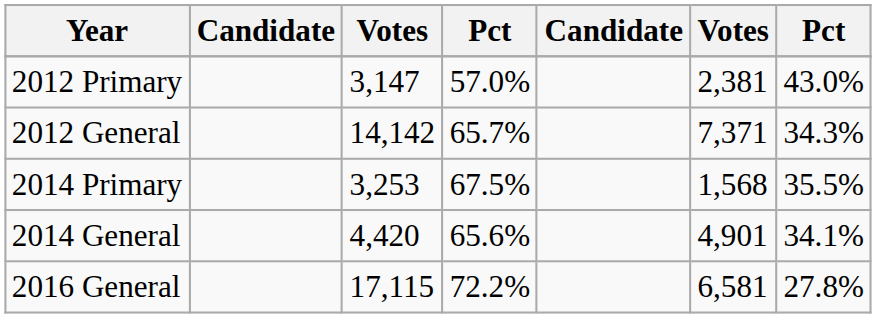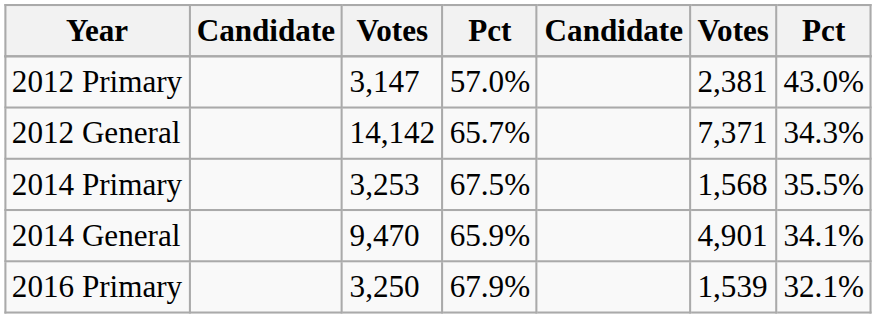2014 General | column 3: 4,420 -> 9,470
2014 General | column 4: 65.6% -> 65.9%
+ row: 2016 Primary | 3,250 | 67.9% | 1,539 | 32.1%
- row: 2016 General | 17,115 | 72.2% | 6,581 | 27.8%
